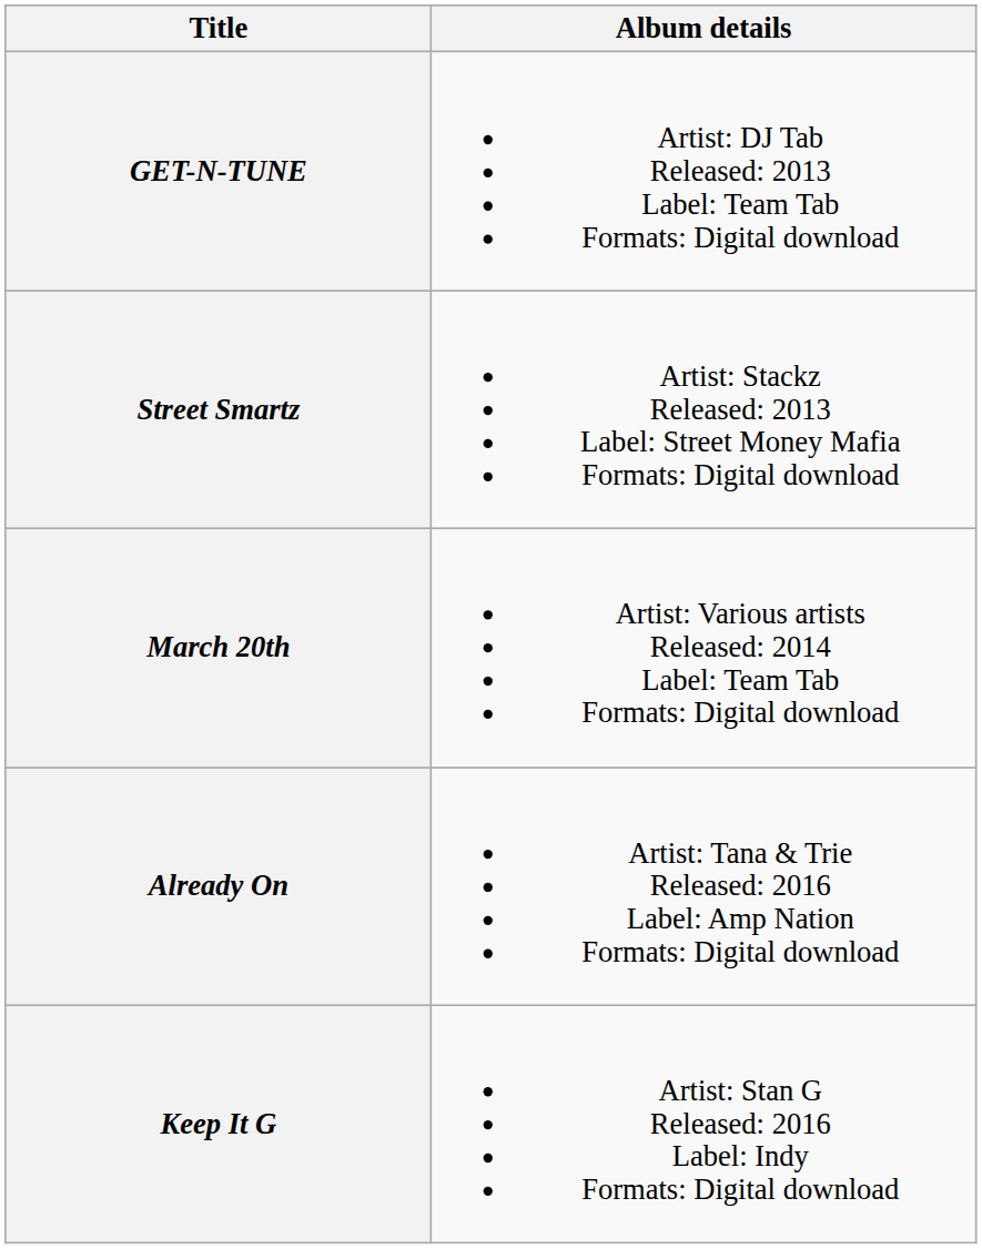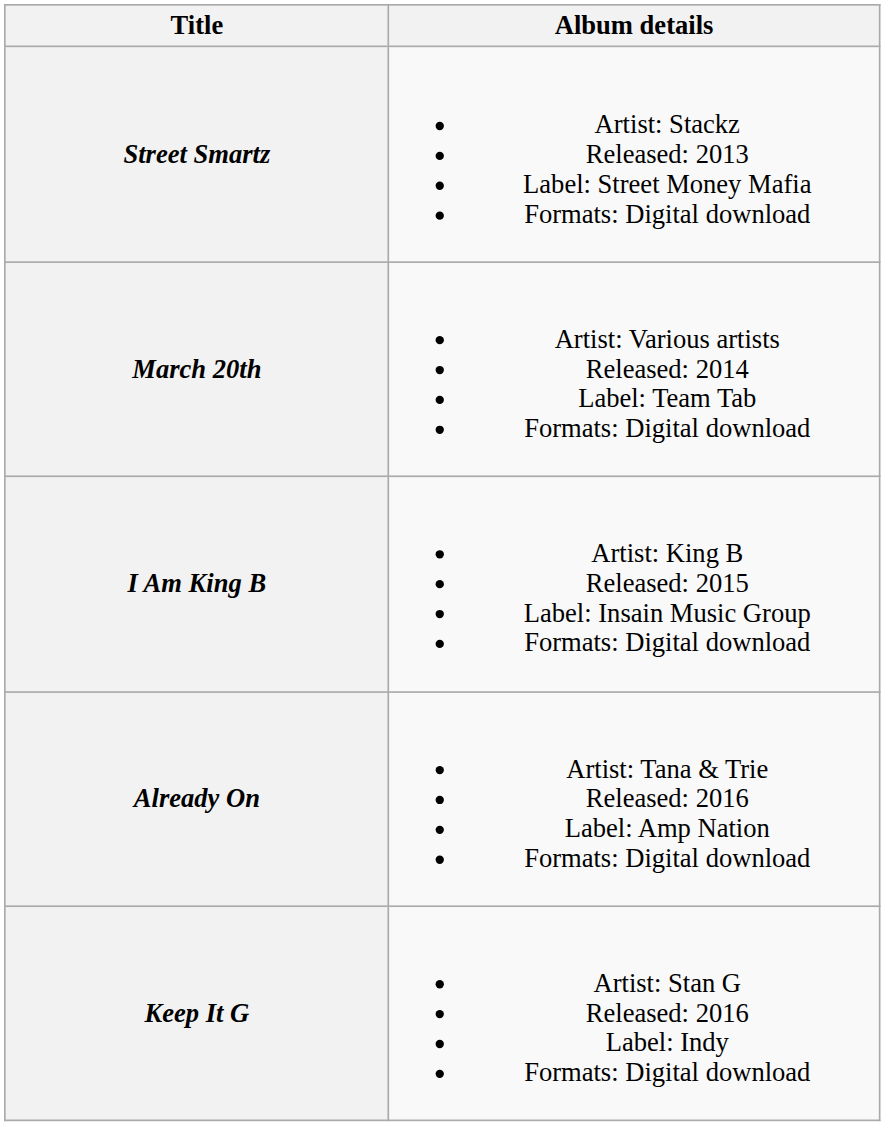- row: GET-N-TUNE | Artist: DJ Tab Released: 2013 Label: Team Tab Formats: Digital download
+ row: I Am King B | Artist: King B Released: 2015 Label: Insain Music Group Formats: Digital download
